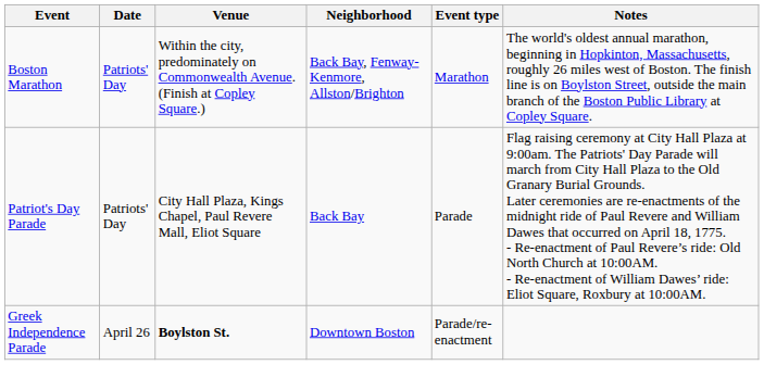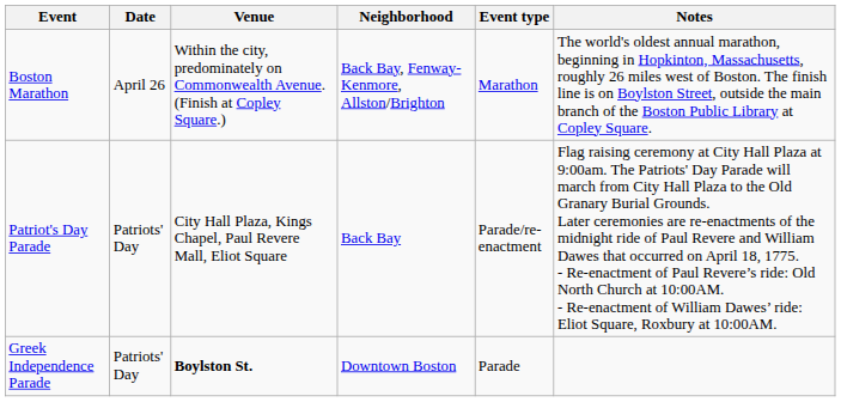Boston Marathon | Date: Patriots' Day -> April 26
Patriot's Day Parade | Event type: Parade -> Parade/re-enactment
Greek Independence Parade | Date: April 26 -> Patriots' Day
Greek Independence Parade | Event type: Parade/re-enactment -> Parade
